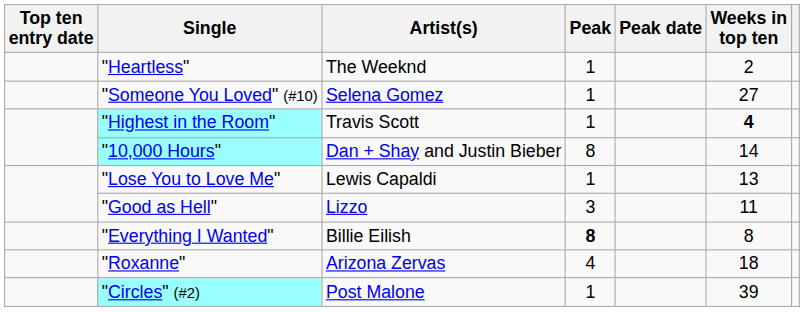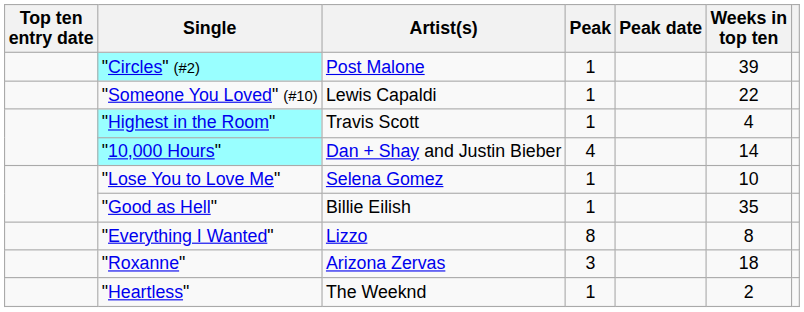rows swapped: "Circles" (#2) <-> "Heartless"
"Someone You Loved" (#10) | Artist(s): Selena Gomez -> Lewis Capaldi
"Someone You Loved" (#10) | Weeks in top ten: 27 -> 22
"Highest in the Room" | Weeks in top ten: bold -> normal
"10,000 Hours" | Peak: 8 -> 4
"Lose You to Love Me" | Artist(s): Lewis Capaldi -> Selena Gomez
"Lose You to Love Me" | Weeks in top ten: 13 -> 10
"Good as Hell" | Artist(s): Lizzo -> Billie Eilish
"Good as Hell" | Peak: 3 -> 1
"Good as Hell" | Weeks in top ten: 11 -> 35
"Everything I Wanted" | Artist(s): Billie Eilish -> Lizzo
"Everything I Wanted" | Peak: bold -> normal
"Roxanne" | Peak: 4 -> 3
